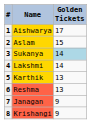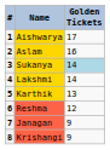2 | Golden Tickets: 15 -> 16
6 | Golden Tickets: 13 -> 12
